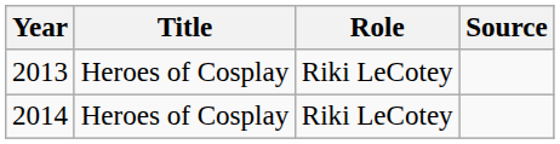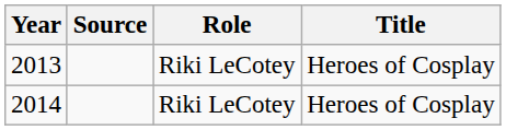columns swapped: Title <-> Source
